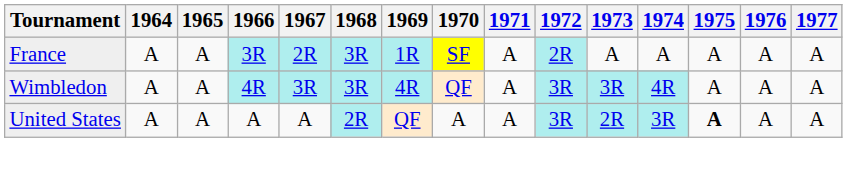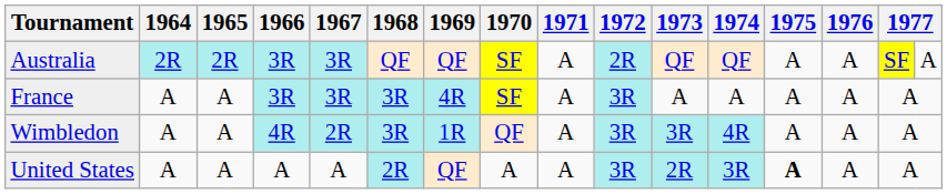+ row: Australia | 2R | 2R | 3R | 3R | QF | QF | SF | A | 2R | QF | QF | A | A | SF | A
France | 1967: 2R -> 3R
France | 1969: 1R -> 4R
France | 1972: 2R -> 3R
Wimbledon | 1967: 3R -> 2R
Wimbledon | 1969: 4R -> 1R
